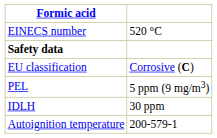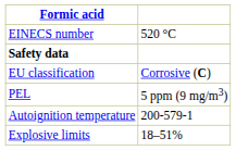- row: IDLH | 30 ppm
+ row: Explosive limits | 18–51%
